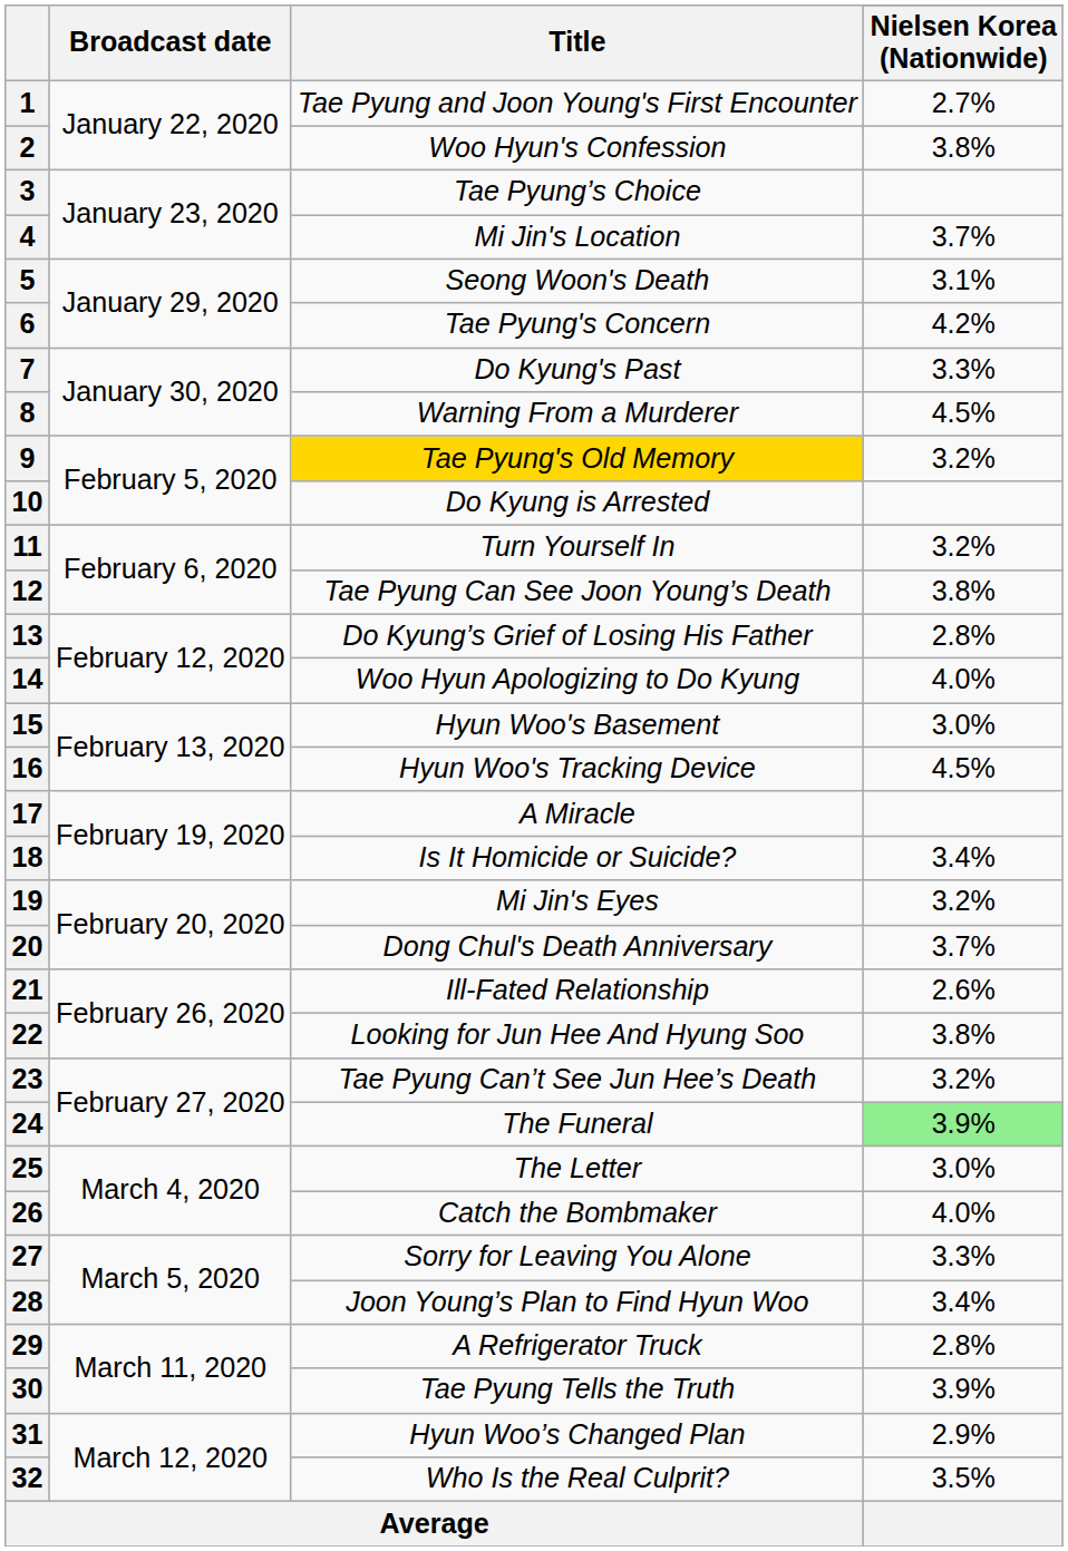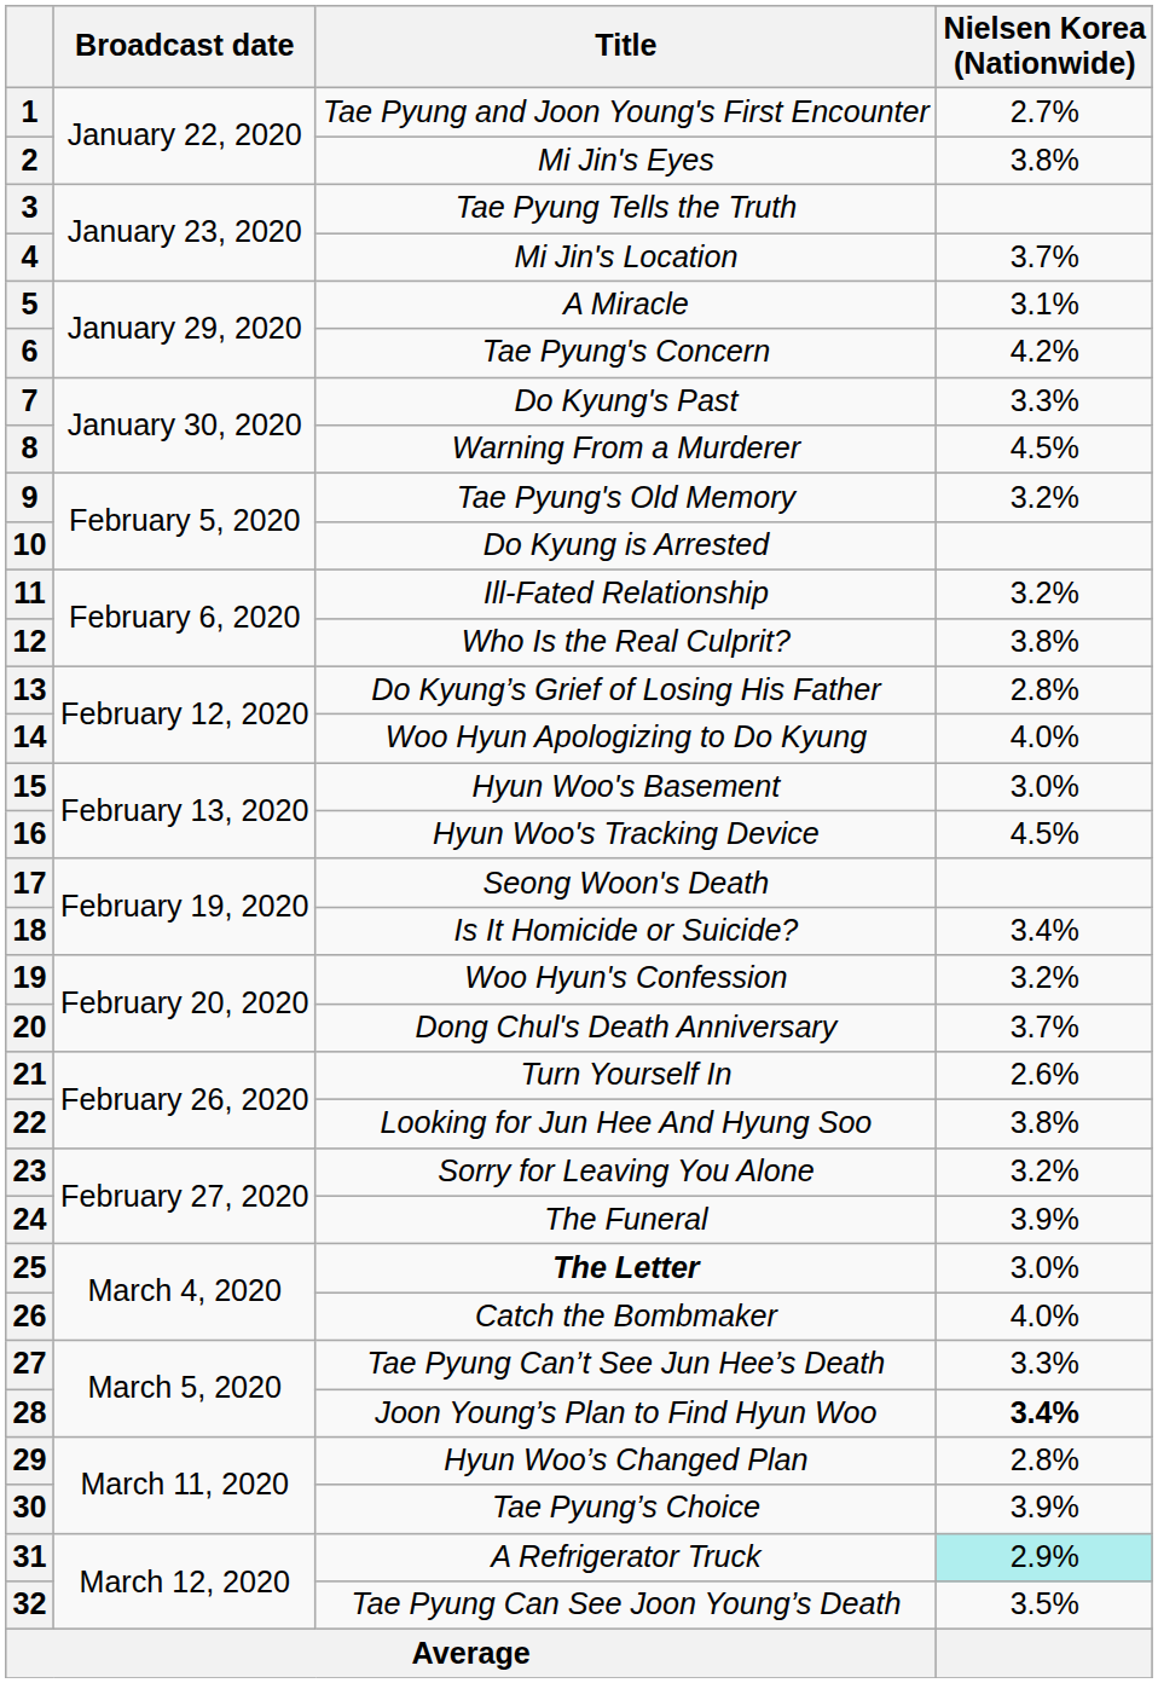2 | Title: Woo Hyun's Confession -> Mi Jin's Eyes
3 | Title: Tae Pyung’s Choice -> Tae Pyung Tells the Truth
5 | Title: Seong Woon's Death -> A Miracle
9 | Title: gold background -> no background
11 | Title: Turn Yourself In -> Ill-Fated Relationship
12 | Title: Tae Pyung Can See Joon Young’s Death -> Who Is the Real Culprit?
17 | Title: A Miracle -> Seong Woon's Death
19 | Title: Mi Jin's Eyes -> Woo Hyun's Confession
21 | Title: Ill-Fated Relationship -> Turn Yourself In
23 | Title: Tae Pyung Can’t See Jun Hee’s Death -> Sorry for Leaving You Alone
24 | Nielsen Korea (Nationwide): lightgreen background -> no background
25 | Title: normal -> bold
27 | Title: Sorry for Leaving You Alone -> Tae Pyung Can’t See Jun Hee’s Death
28 | Nielsen Korea (Nationwide): normal -> bold
29 | Title: A Refrigerator Truck -> Hyun Woo’s Changed Plan
30 | Title: Tae Pyung Tells the Truth -> Tae Pyung’s Choice
31 | Title: Hyun Woo’s Changed Plan -> A Refrigerator Truck
31 | Nielsen Korea (Nationwide): no background -> paleturquoise background
32 | Title: Who Is the Real Culprit? -> Tae Pyung Can See Joon Young’s Death
